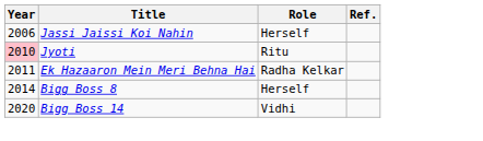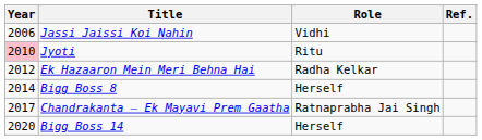Jassi Jaissi Koi Nahin | Role: Herself -> Vidhi
Ek Hazaaron Mein Meri Behna Hai | Year: 2011 -> 2012
+ row: 2017 | Chandrakanta — Ek Mayavi Prem Gaatha | Ratnaprabha Jai Singh
Bigg Boss 14 | Role: Vidhi -> Herself
